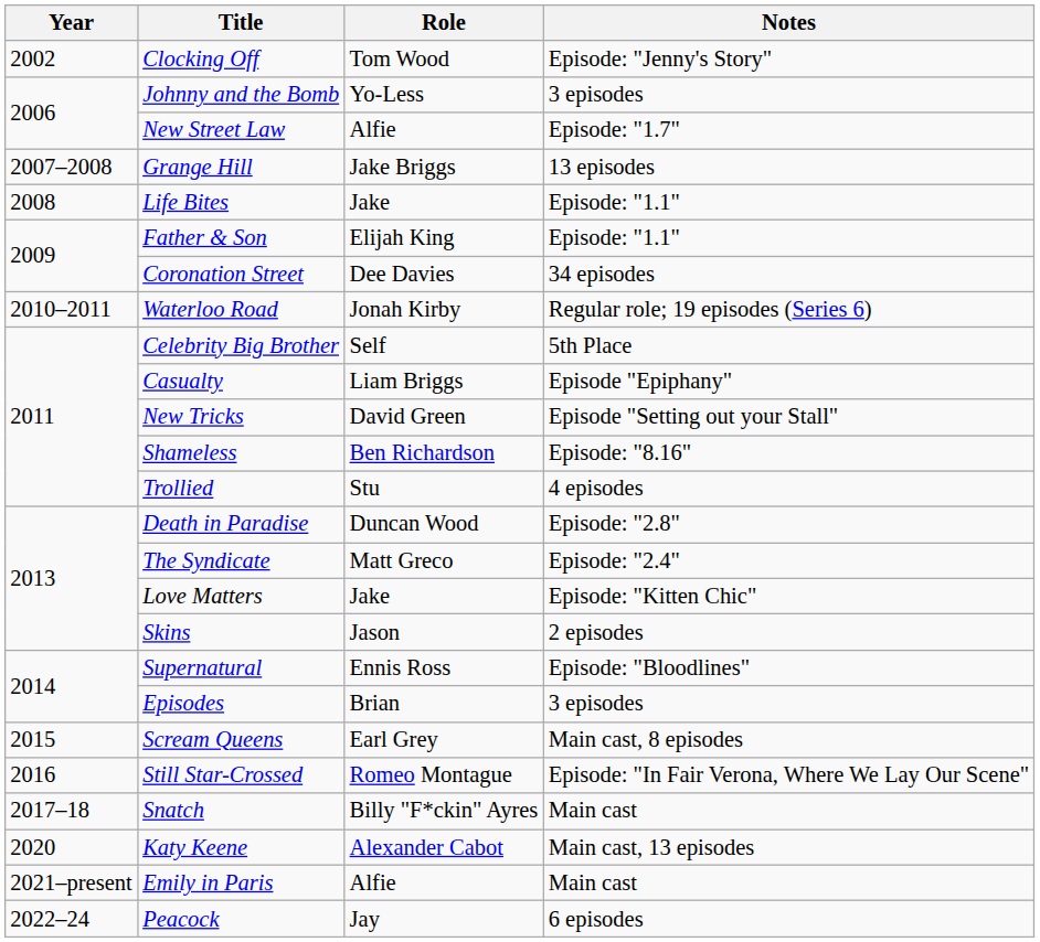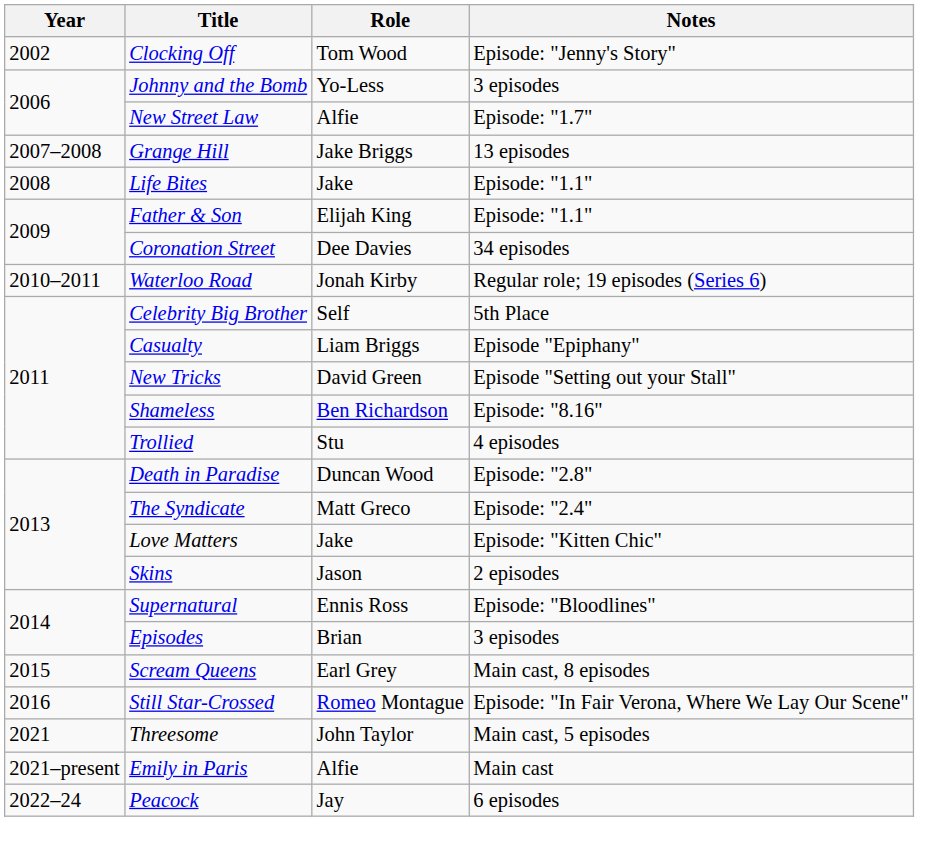- row: 2017–18 | Snatch | Billy "F*ckin" Ayres | Main cast
- row: 2020 | Katy Keene | Alexander Cabot | Main cast, 13 episodes
+ row: 2021 | Threesome | John Taylor | Main cast, 5 episodes
